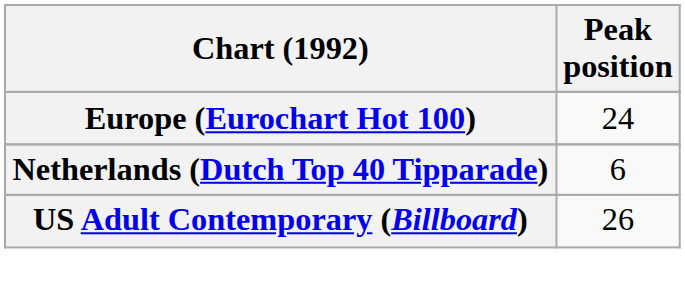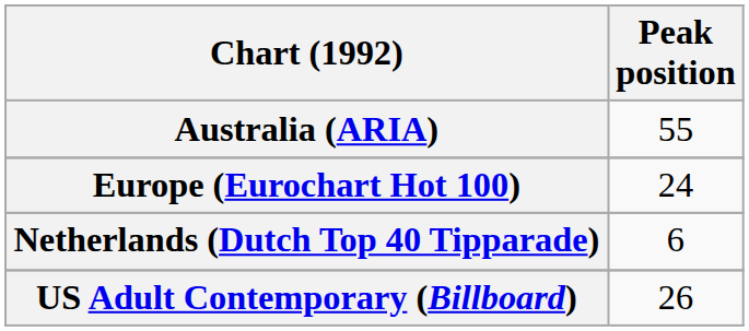+ row: Australia (ARIA) | 55
